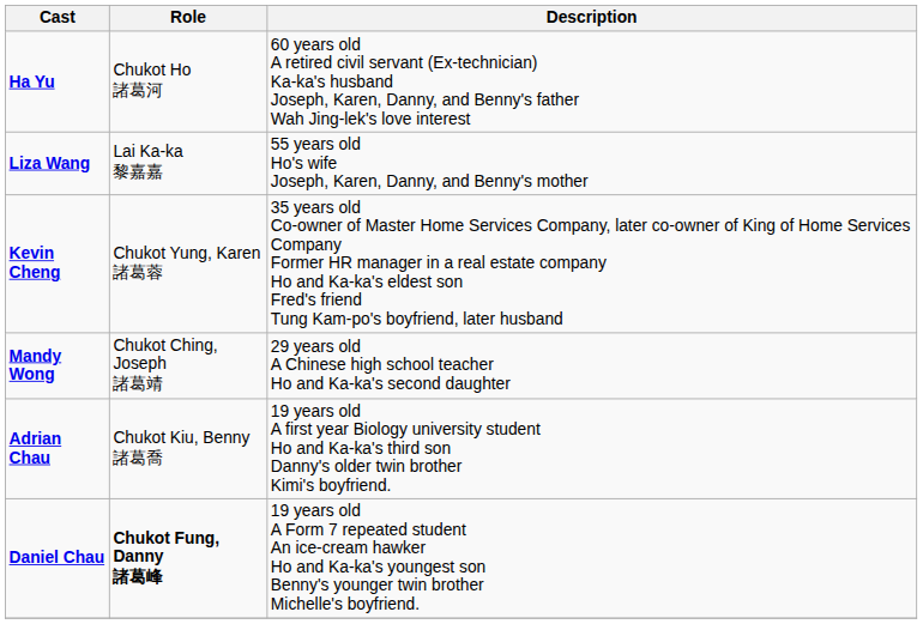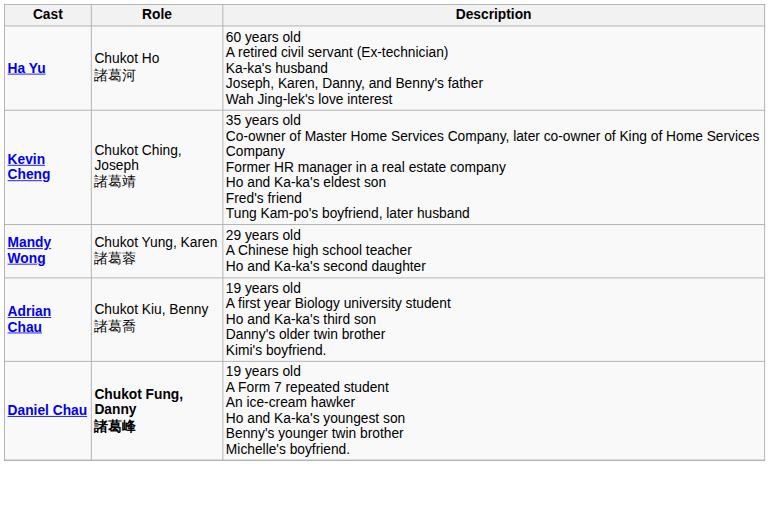- row: Liza Wang | Lai Ka-ka 黎嘉嘉 | 55 years old Ho's wife Joseph, Karen, Danny, and Benny's mother
Kevin Cheng | Role: Chukot Yung, Karen 諸葛蓉 -> Chukot Ching, Joseph 諸葛靖
Mandy Wong | Role: Chukot Ching, Joseph 諸葛靖 -> Chukot Yung, Karen 諸葛蓉
